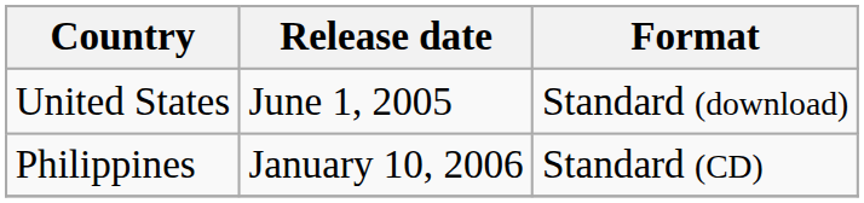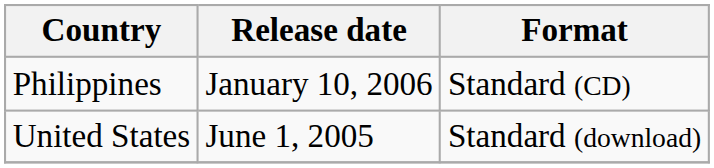rows swapped: Philippines <-> United States
